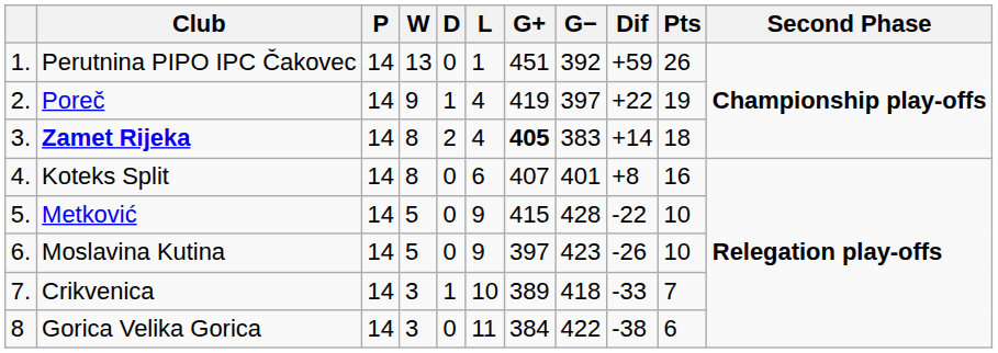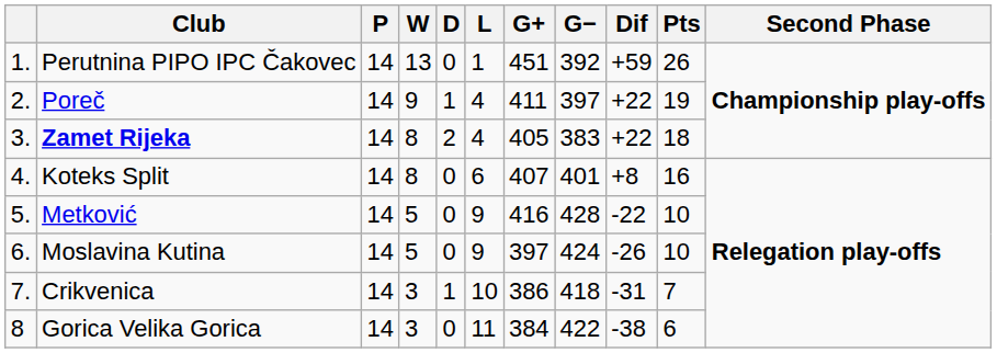Poreč | G+: 419 -> 411
Zamet Rijeka | G+: bold -> normal
Zamet Rijeka | Dif: +14 -> +22
Metković | G+: 415 -> 416
Moslavina Kutina | G−: 423 -> 424
Crikvenica | G+: 389 -> 386
Crikvenica | Dif: -33 -> -31
